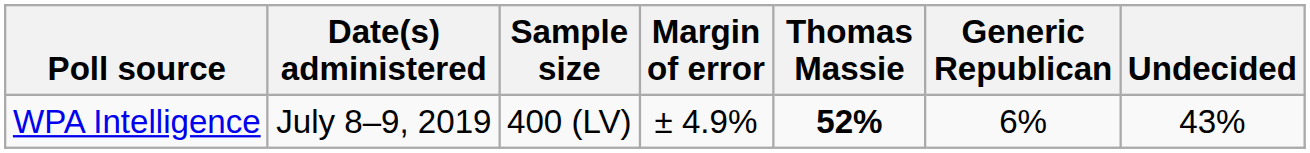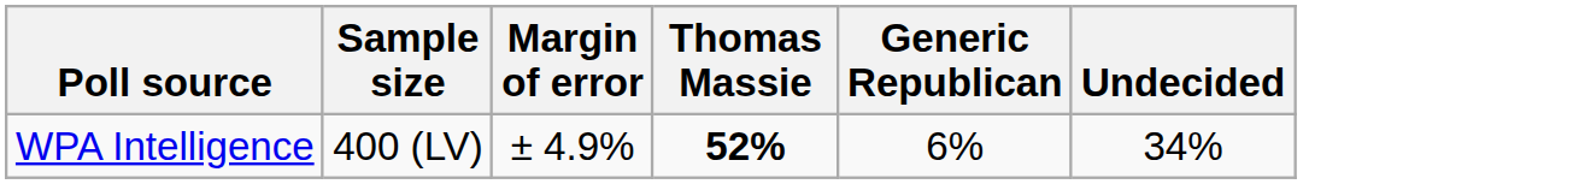- column: Date(s) administered | July 8–9, 2019
WPA Intelligence | Undecided: 43% -> 34%
